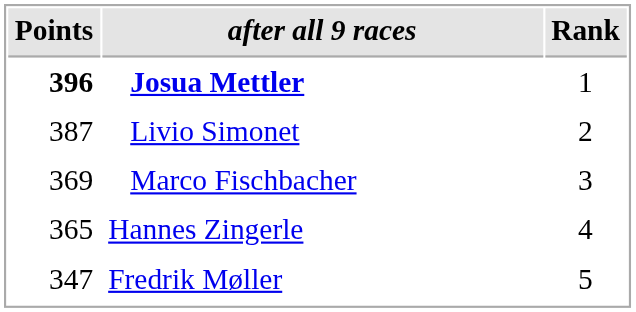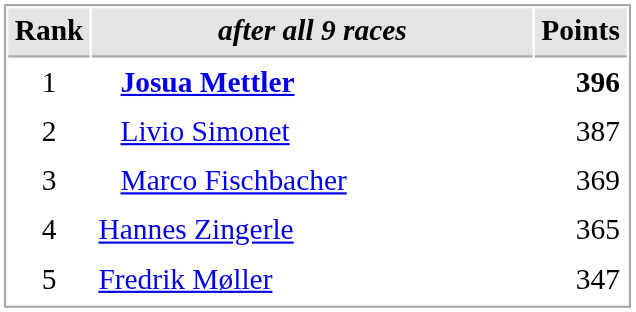columns swapped: Rank <-> Points
